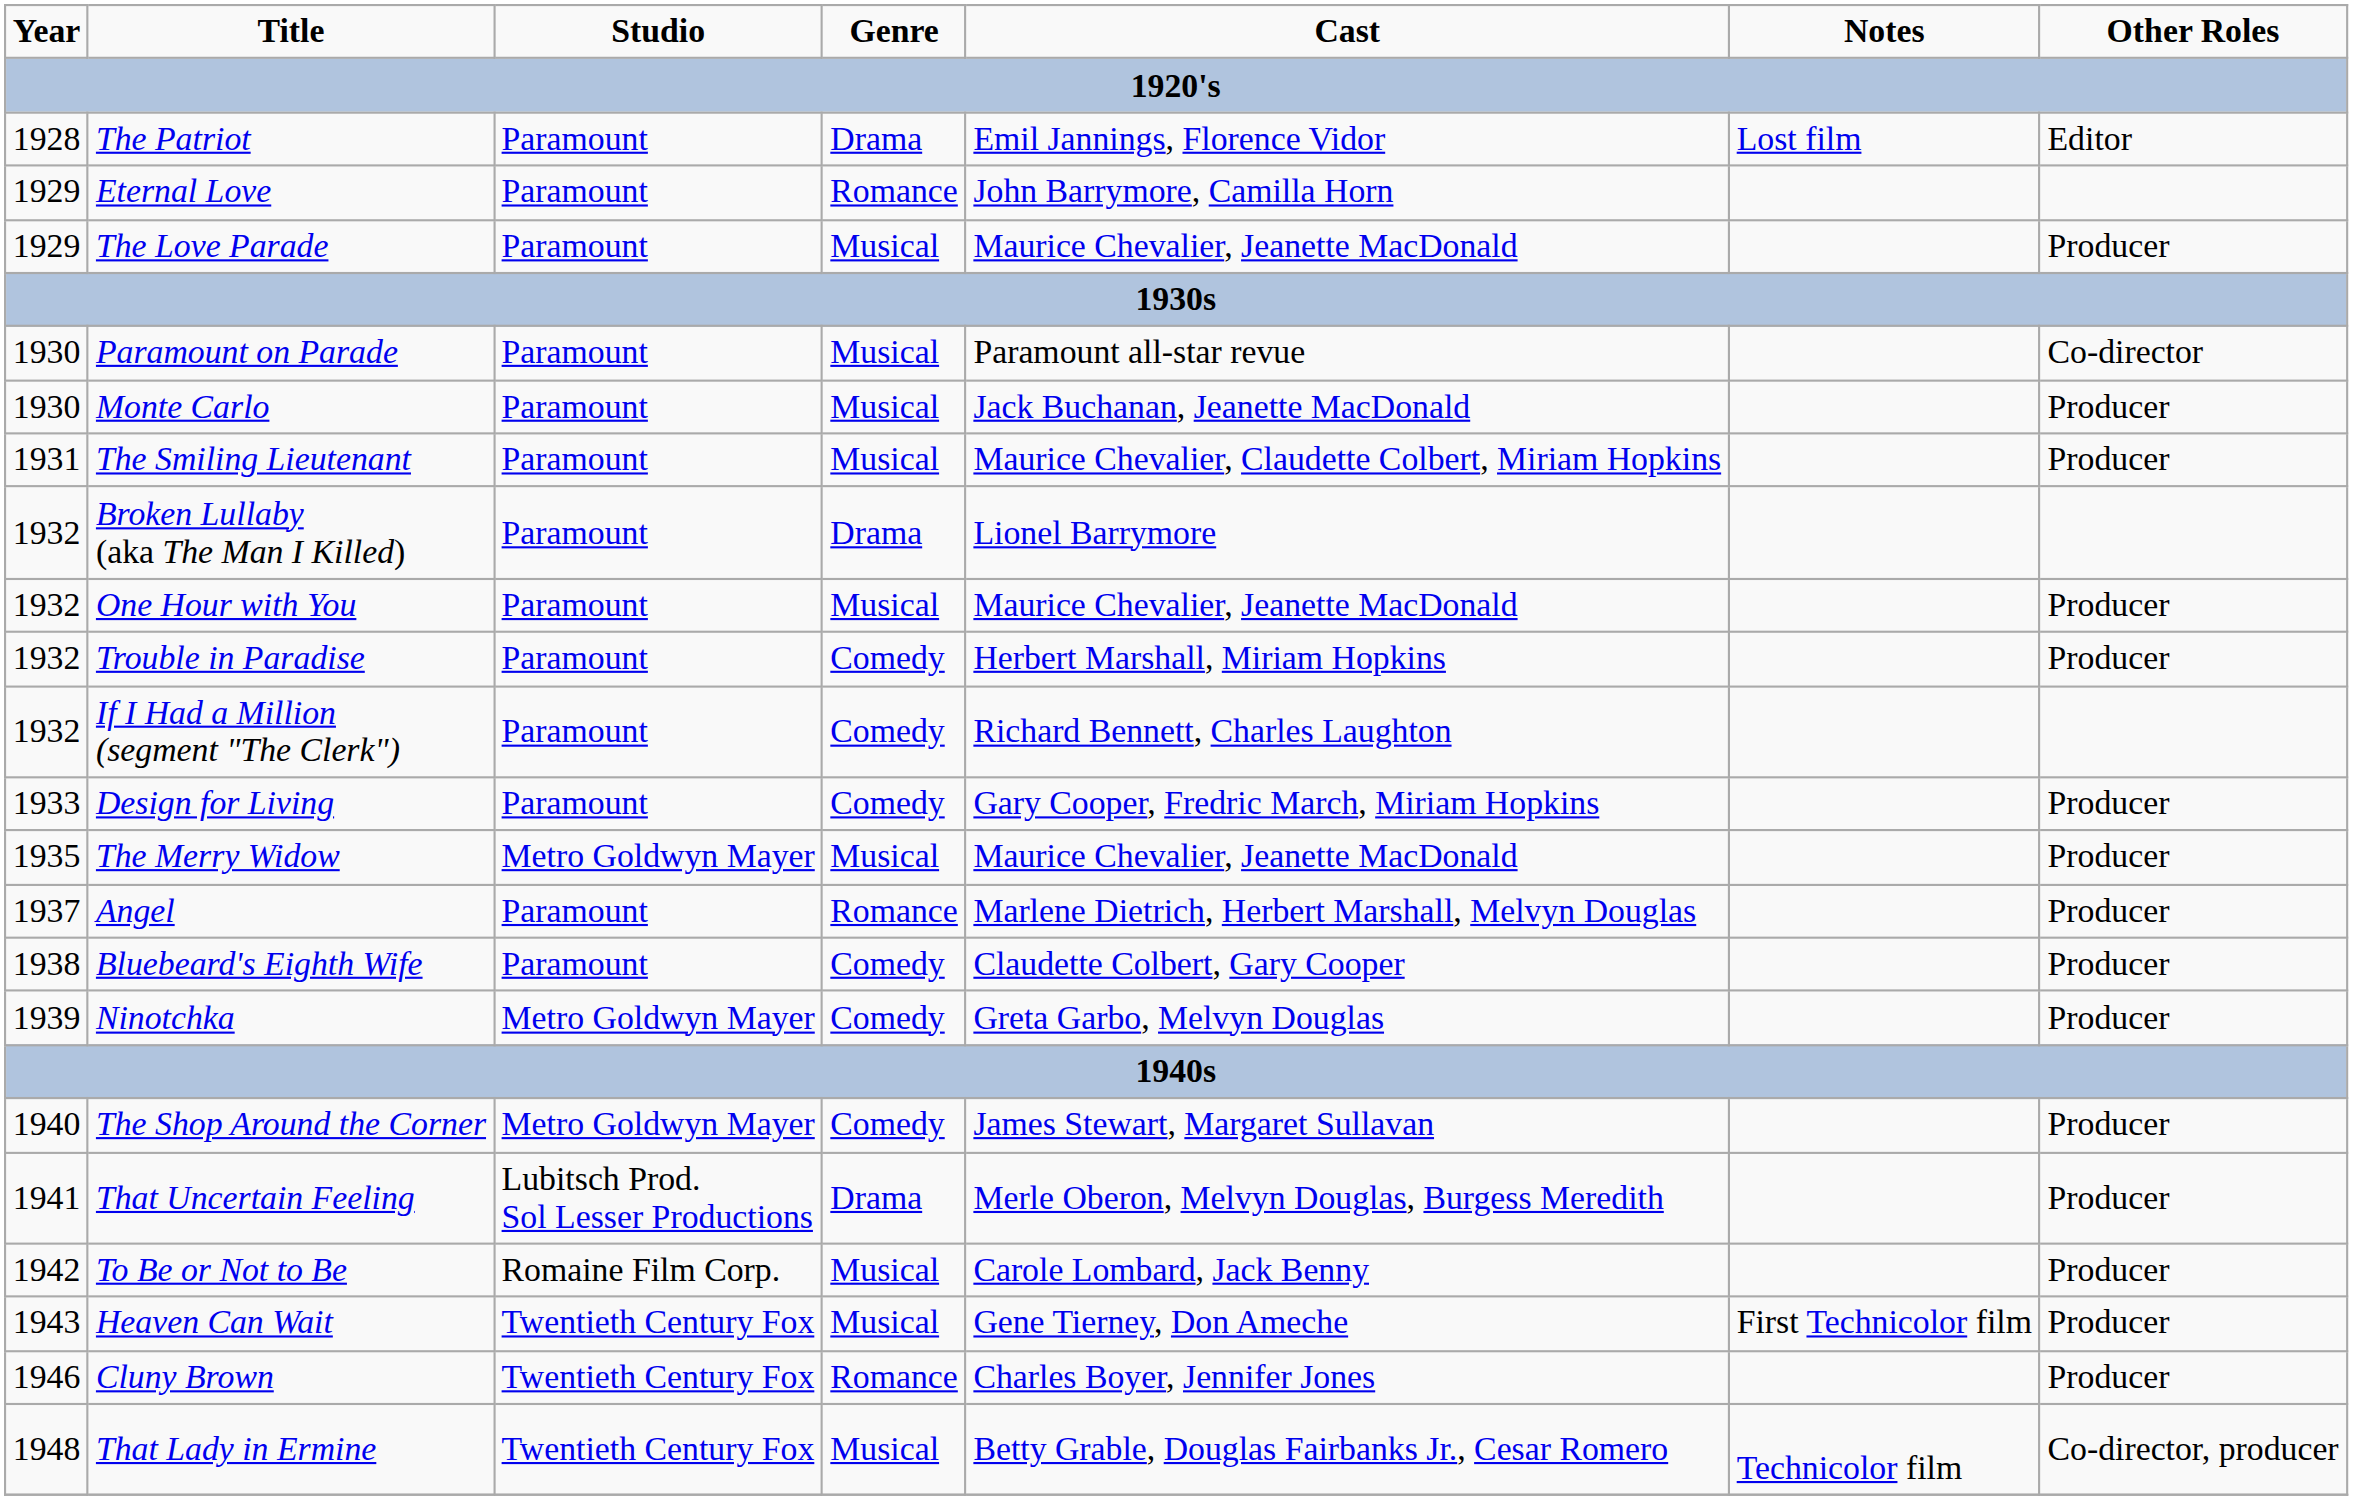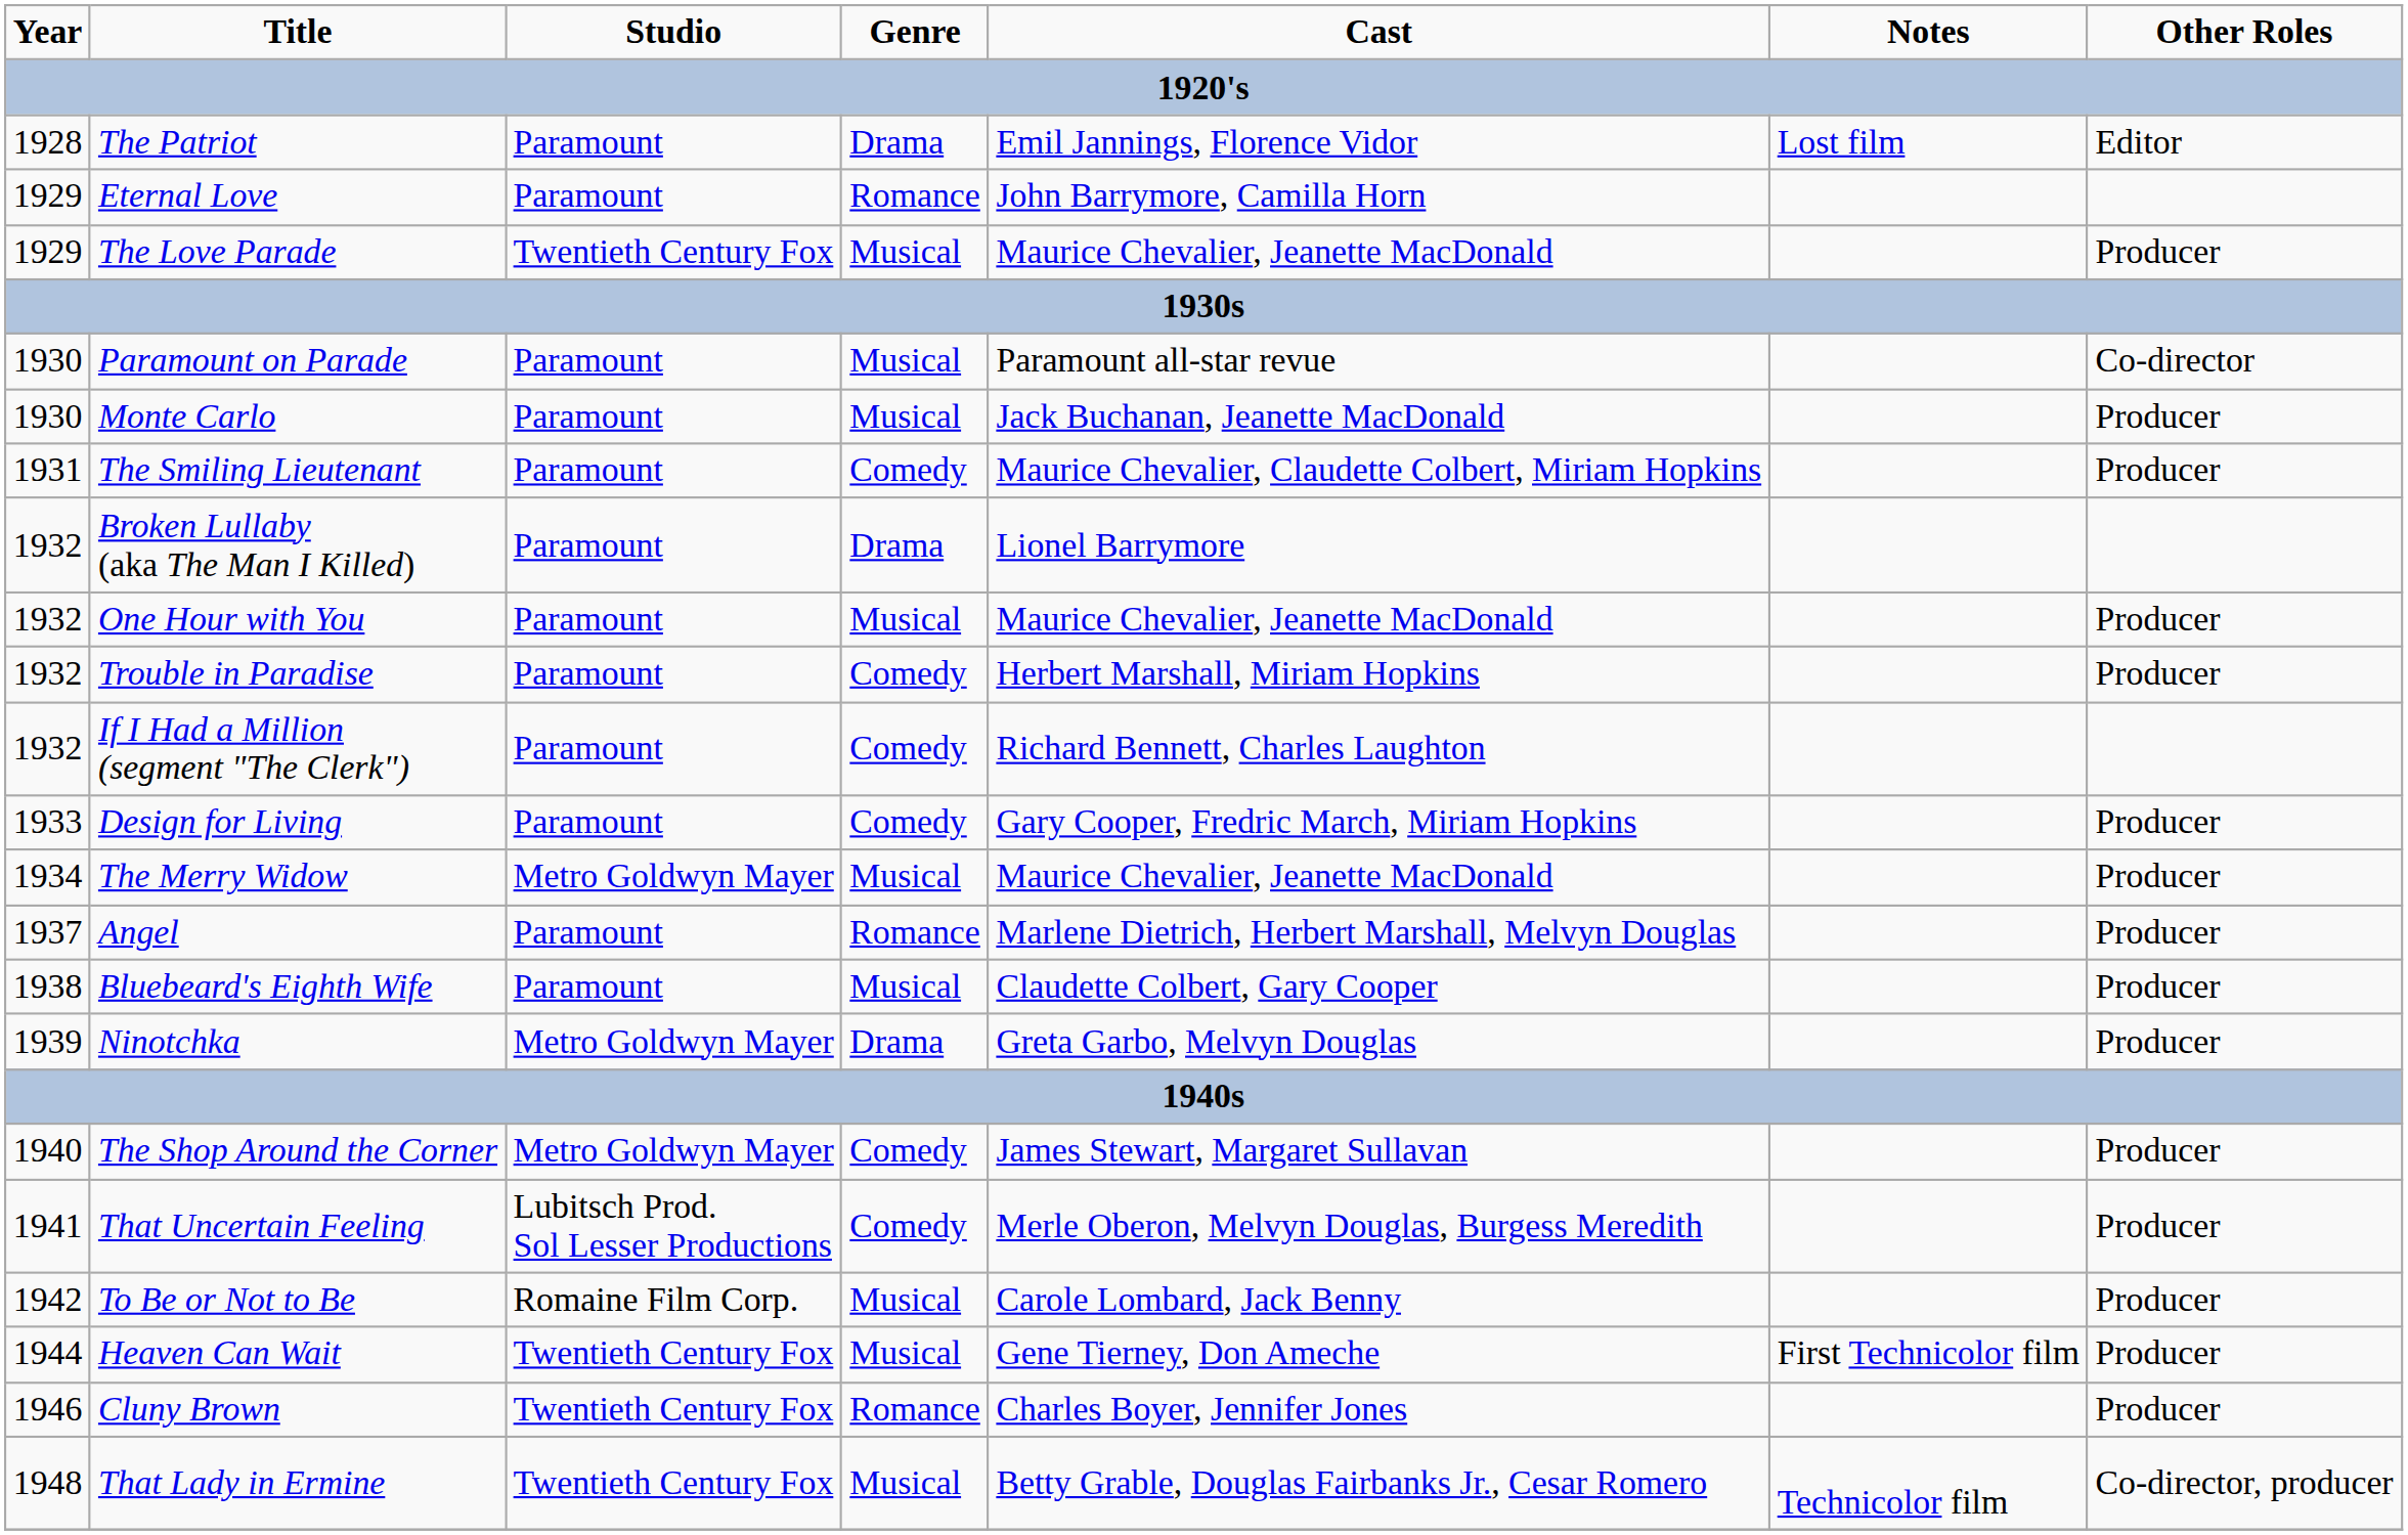The Love Parade | Studio: Paramount -> Twentieth Century Fox
The Smiling Lieutenant | Genre: Musical -> Comedy
The Merry Widow | Year: 1935 -> 1934
Bluebeard's Eighth Wife | Genre: Comedy -> Musical
Ninotchka | Genre: Comedy -> Drama
That Uncertain Feeling | Genre: Drama -> Comedy
Heaven Can Wait | Year: 1943 -> 1944
